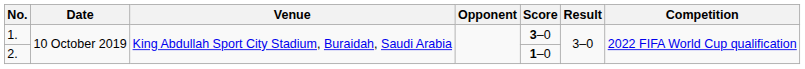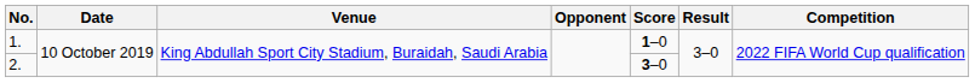1. | Score: 3–0 -> 1–0
2. | Score: 1–0 -> 3–0
